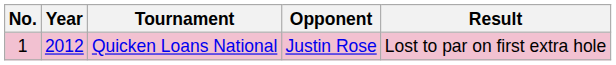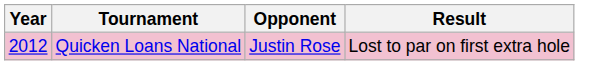- column: No. | 1
